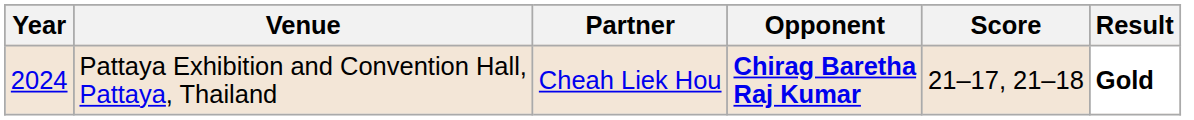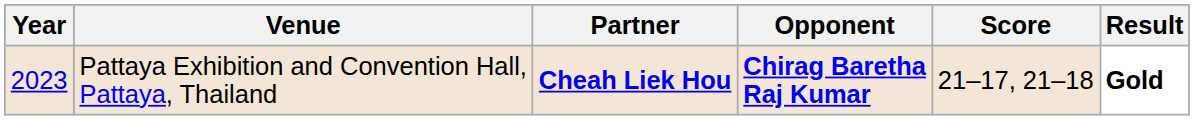Pattaya Exhibition and Convention Hall, Pattaya, Thailand | Year: 2024 -> 2023
Pattaya Exhibition and Convention Hall, Pattaya, Thailand | Partner: normal -> bold
